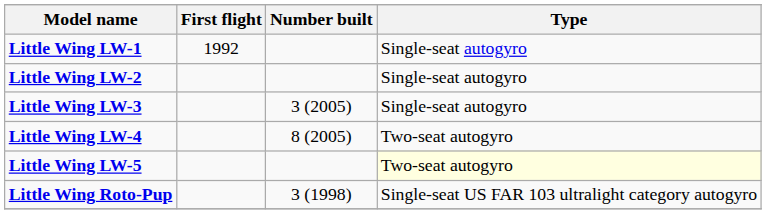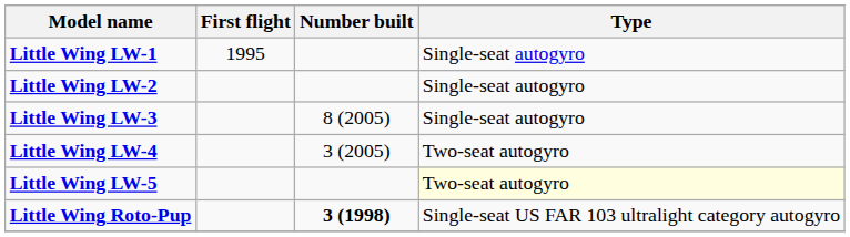Little Wing LW-1 | First flight: 1992 -> 1995
Little Wing LW-3 | Number built: 3 (2005) -> 8 (2005)
Little Wing LW-4 | Number built: 8 (2005) -> 3 (2005)
Little Wing Roto-Pup | Number built: normal -> bold
